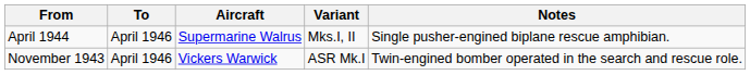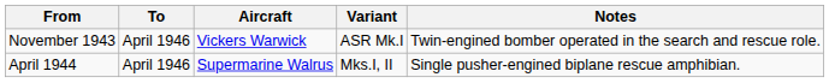rows swapped: November 1943 <-> April 1944
